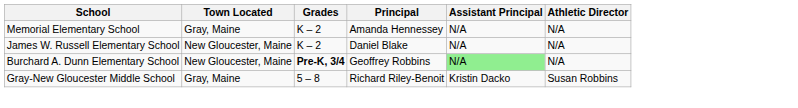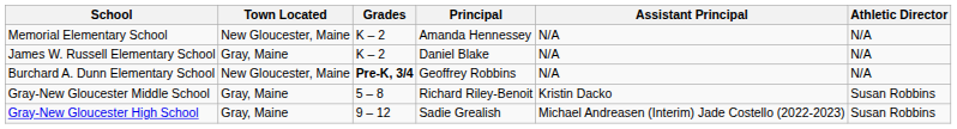Memorial Elementary School | Town Located: Gray, Maine -> New Gloucester, Maine
James W. Russell Elementary School | Town Located: New Gloucester, Maine -> Gray, Maine
Burchard A. Dunn Elementary School | Assistant Principal: lightgreen background -> no background
+ row: Gray-New Gloucester High School | Gray, Maine | 9 – 12 | Sadie Grealish | Michael Andreasen (Interim) Jade Costello (2022-2023) | Susan Robbins
